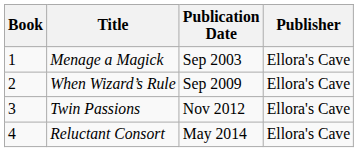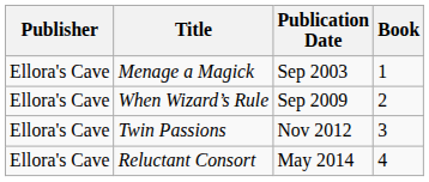columns swapped: Book <-> Publisher
